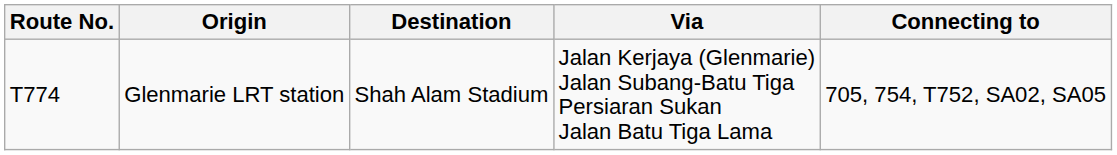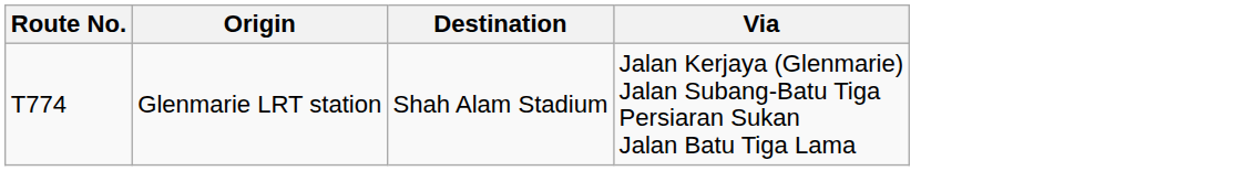- column: Connecting to | 705, 754, T752, SA02, SA05
